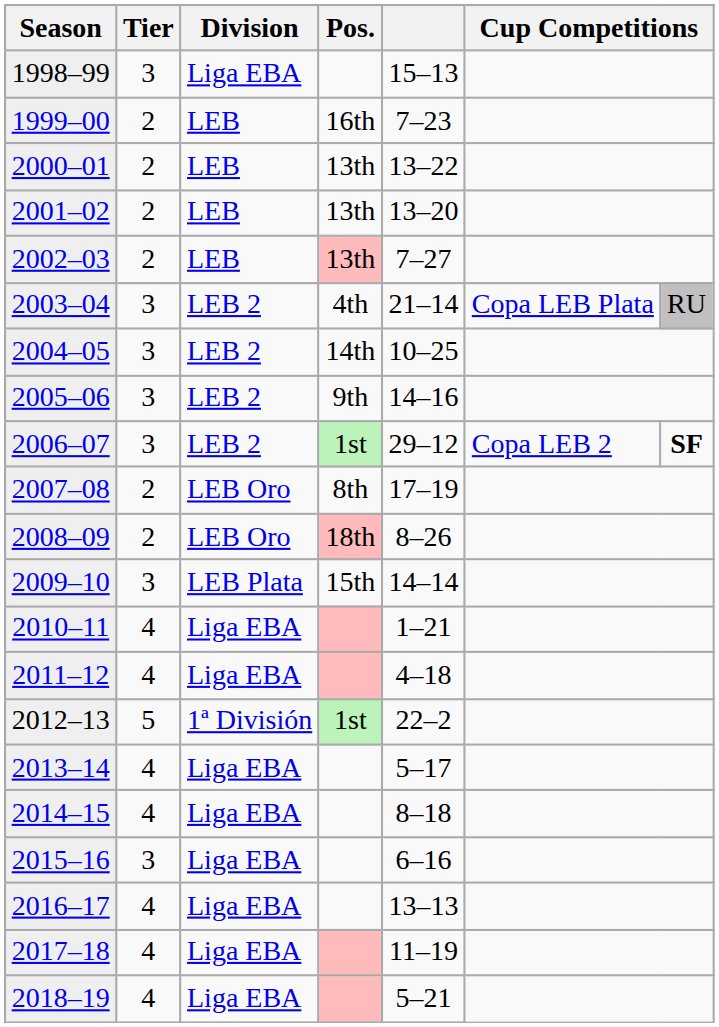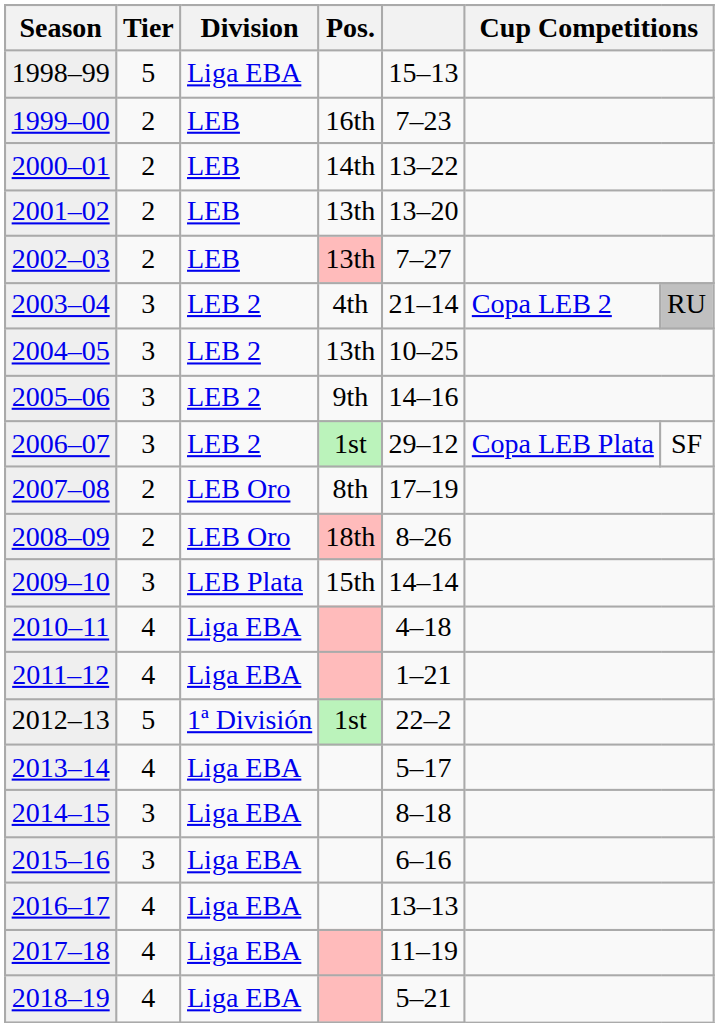1998–99 | Tier: 3 -> 5
2000–01 | Pos.: 13th -> 14th
2003–04 | column 6: Copa LEB Plata -> Copa LEB 2
2004–05 | Pos.: 14th -> 13th
2006–07 | column 6: Copa LEB 2 -> Copa LEB Plata
2006–07 | column 7: bold -> normal
2010–11 | column 5: 1–21 -> 4–18
2011–12 | column 5: 4–18 -> 1–21
2014–15 | Tier: 4 -> 3
